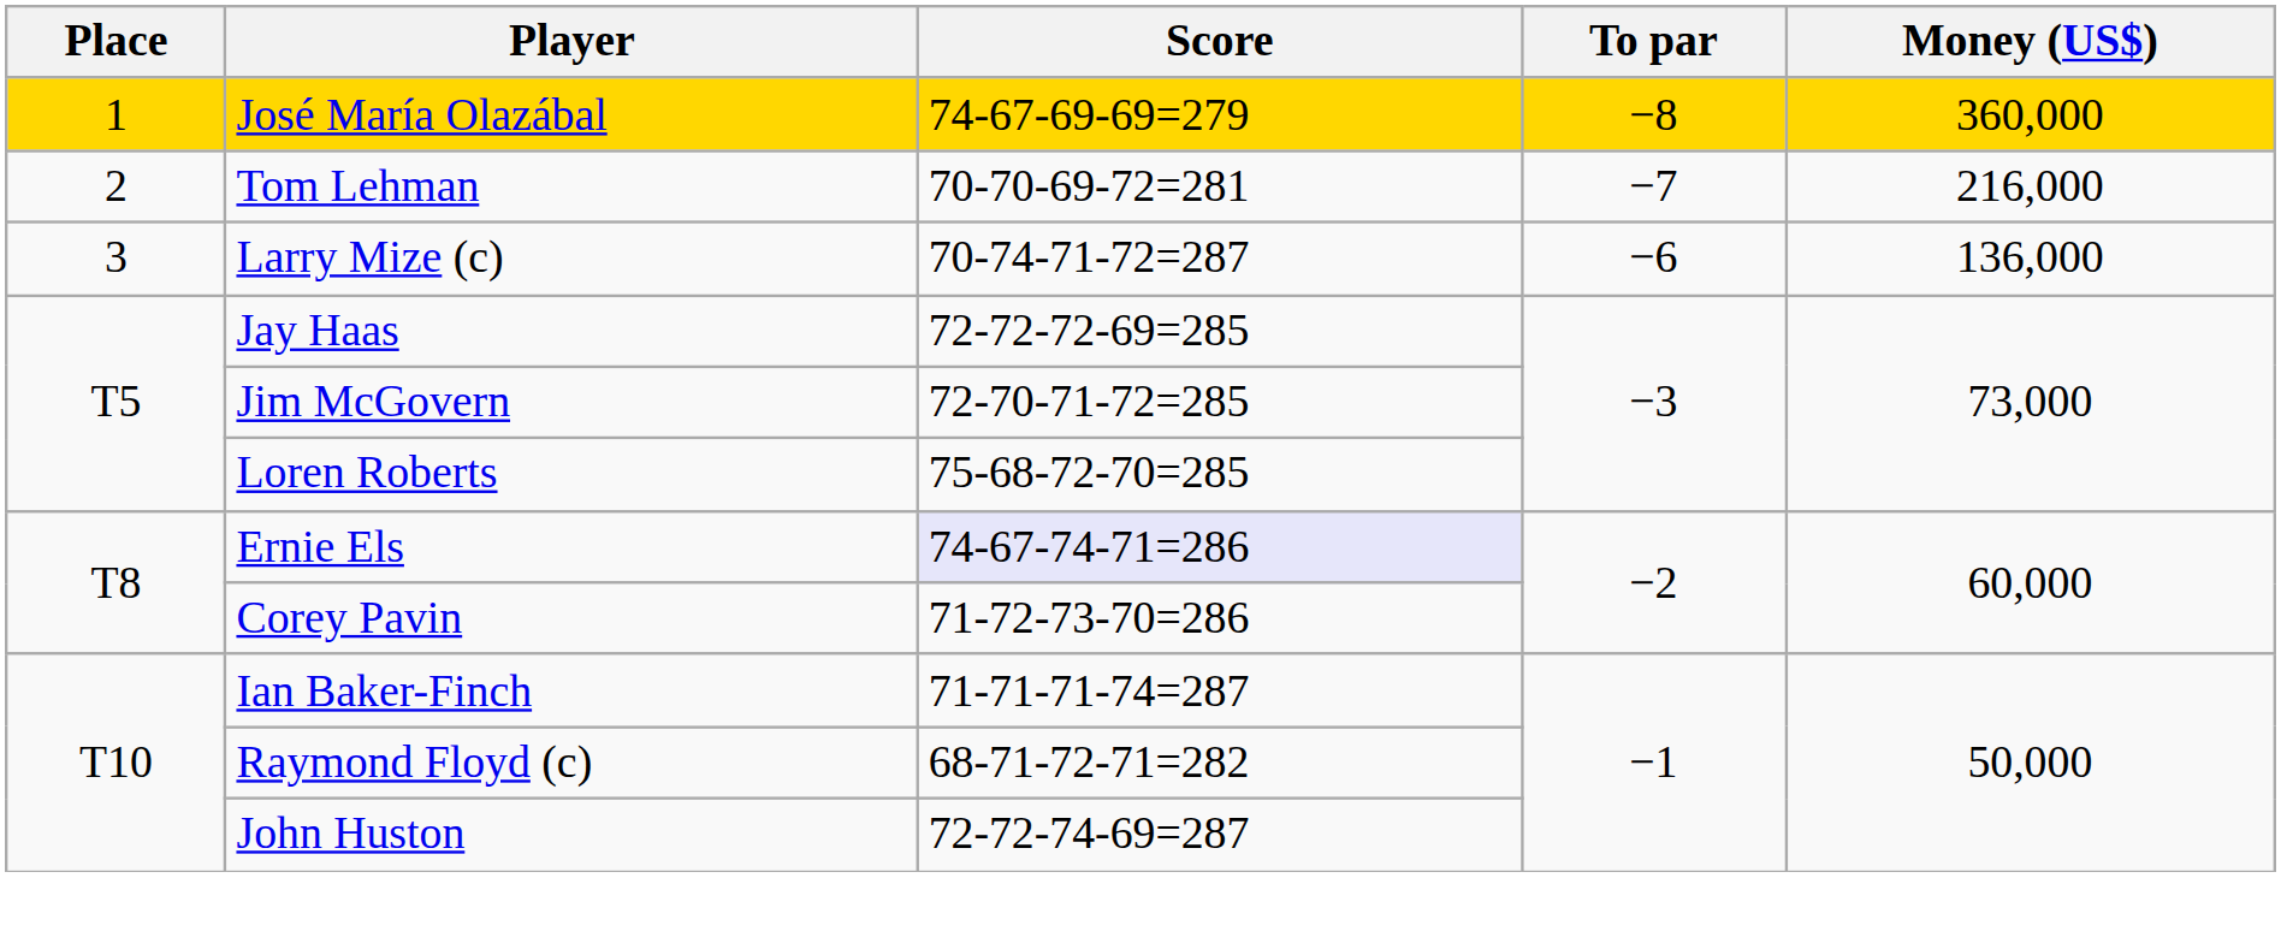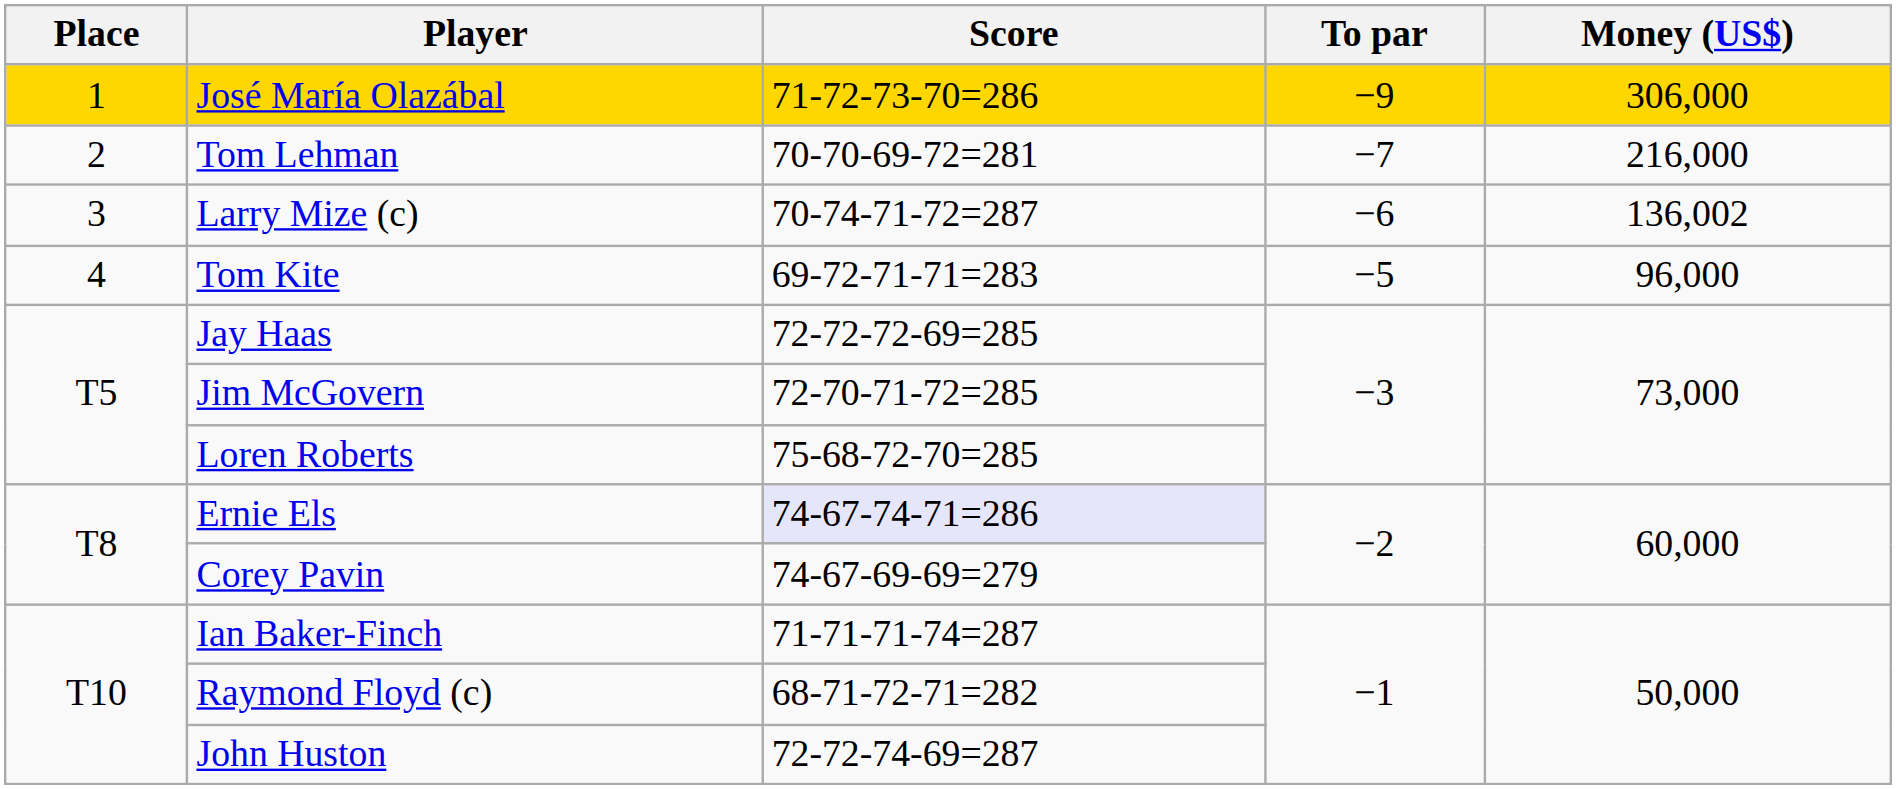José María Olazábal | Score: 74-67-69-69=279 -> 71-72-73-70=286
José María Olazábal | To par: −8 -> −9
José María Olazábal | Money (US$): 360,000 -> 306,000
Larry Mize (c) | Money (US$): 136,000 -> 136,002
+ row: 4 | Tom Kite | 69-72-71-71=283 | −5 | 96,000
Corey Pavin | Score: 71-72-73-70=286 -> 74-67-69-69=279
